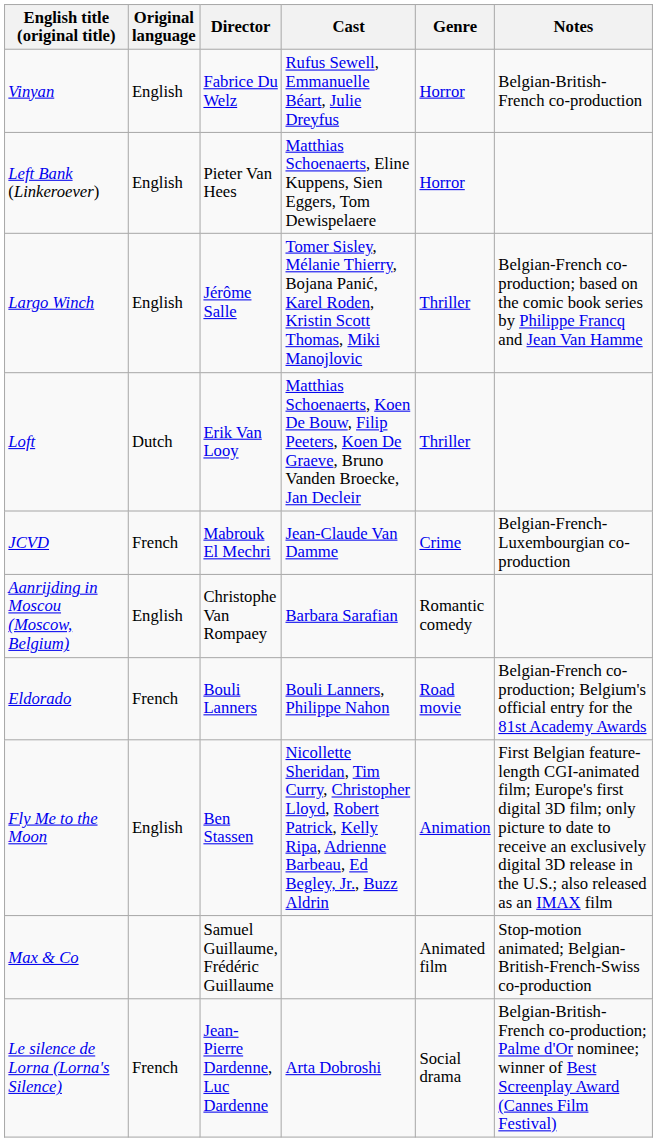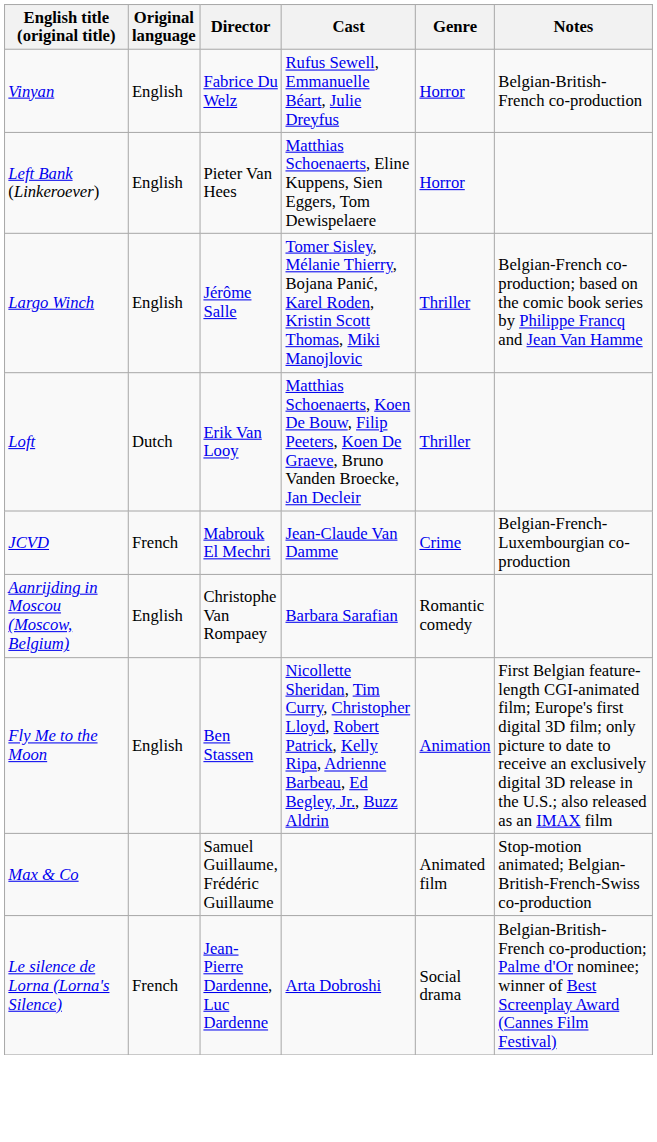- row: Eldorado | French | Bouli Lanners | Bouli Lanners, Philippe Nahon | Road movie | Belgian-French co-production; Belgium's official entry for the 81st Academy Awards
